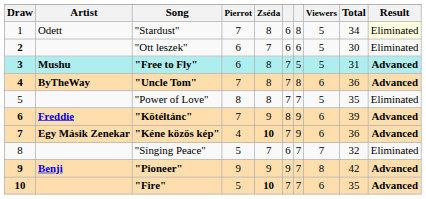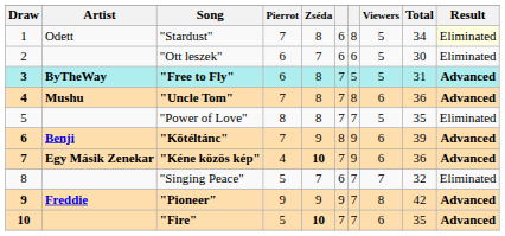"Ott leszek" | Draw: bold -> normal
"Free to Fly" | Artist: Mushu -> ByTheWay
"Uncle Tom" | Artist: ByTheWay -> Mushu
"Kötéltánc" | Artist: Freddie -> Benji
"Pioneer" | Artist: Benji -> Freddie
